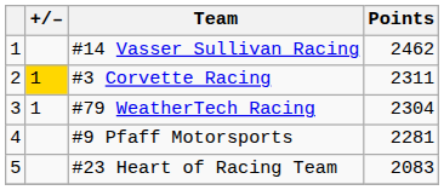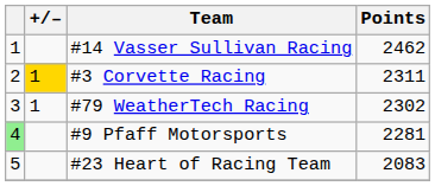#79 WeatherTech Racing | Points: 2304 -> 2302
#9 Pfaff Motorsports | column 1: no background -> lightgreen background
